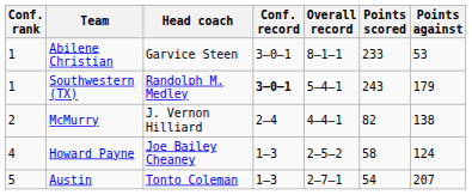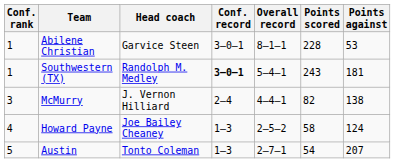Abilene Christian | Points scored: 233 -> 228
Southwestern (TX) | Points against: 179 -> 181
McMurry | Conf. rank: 2 -> 3
